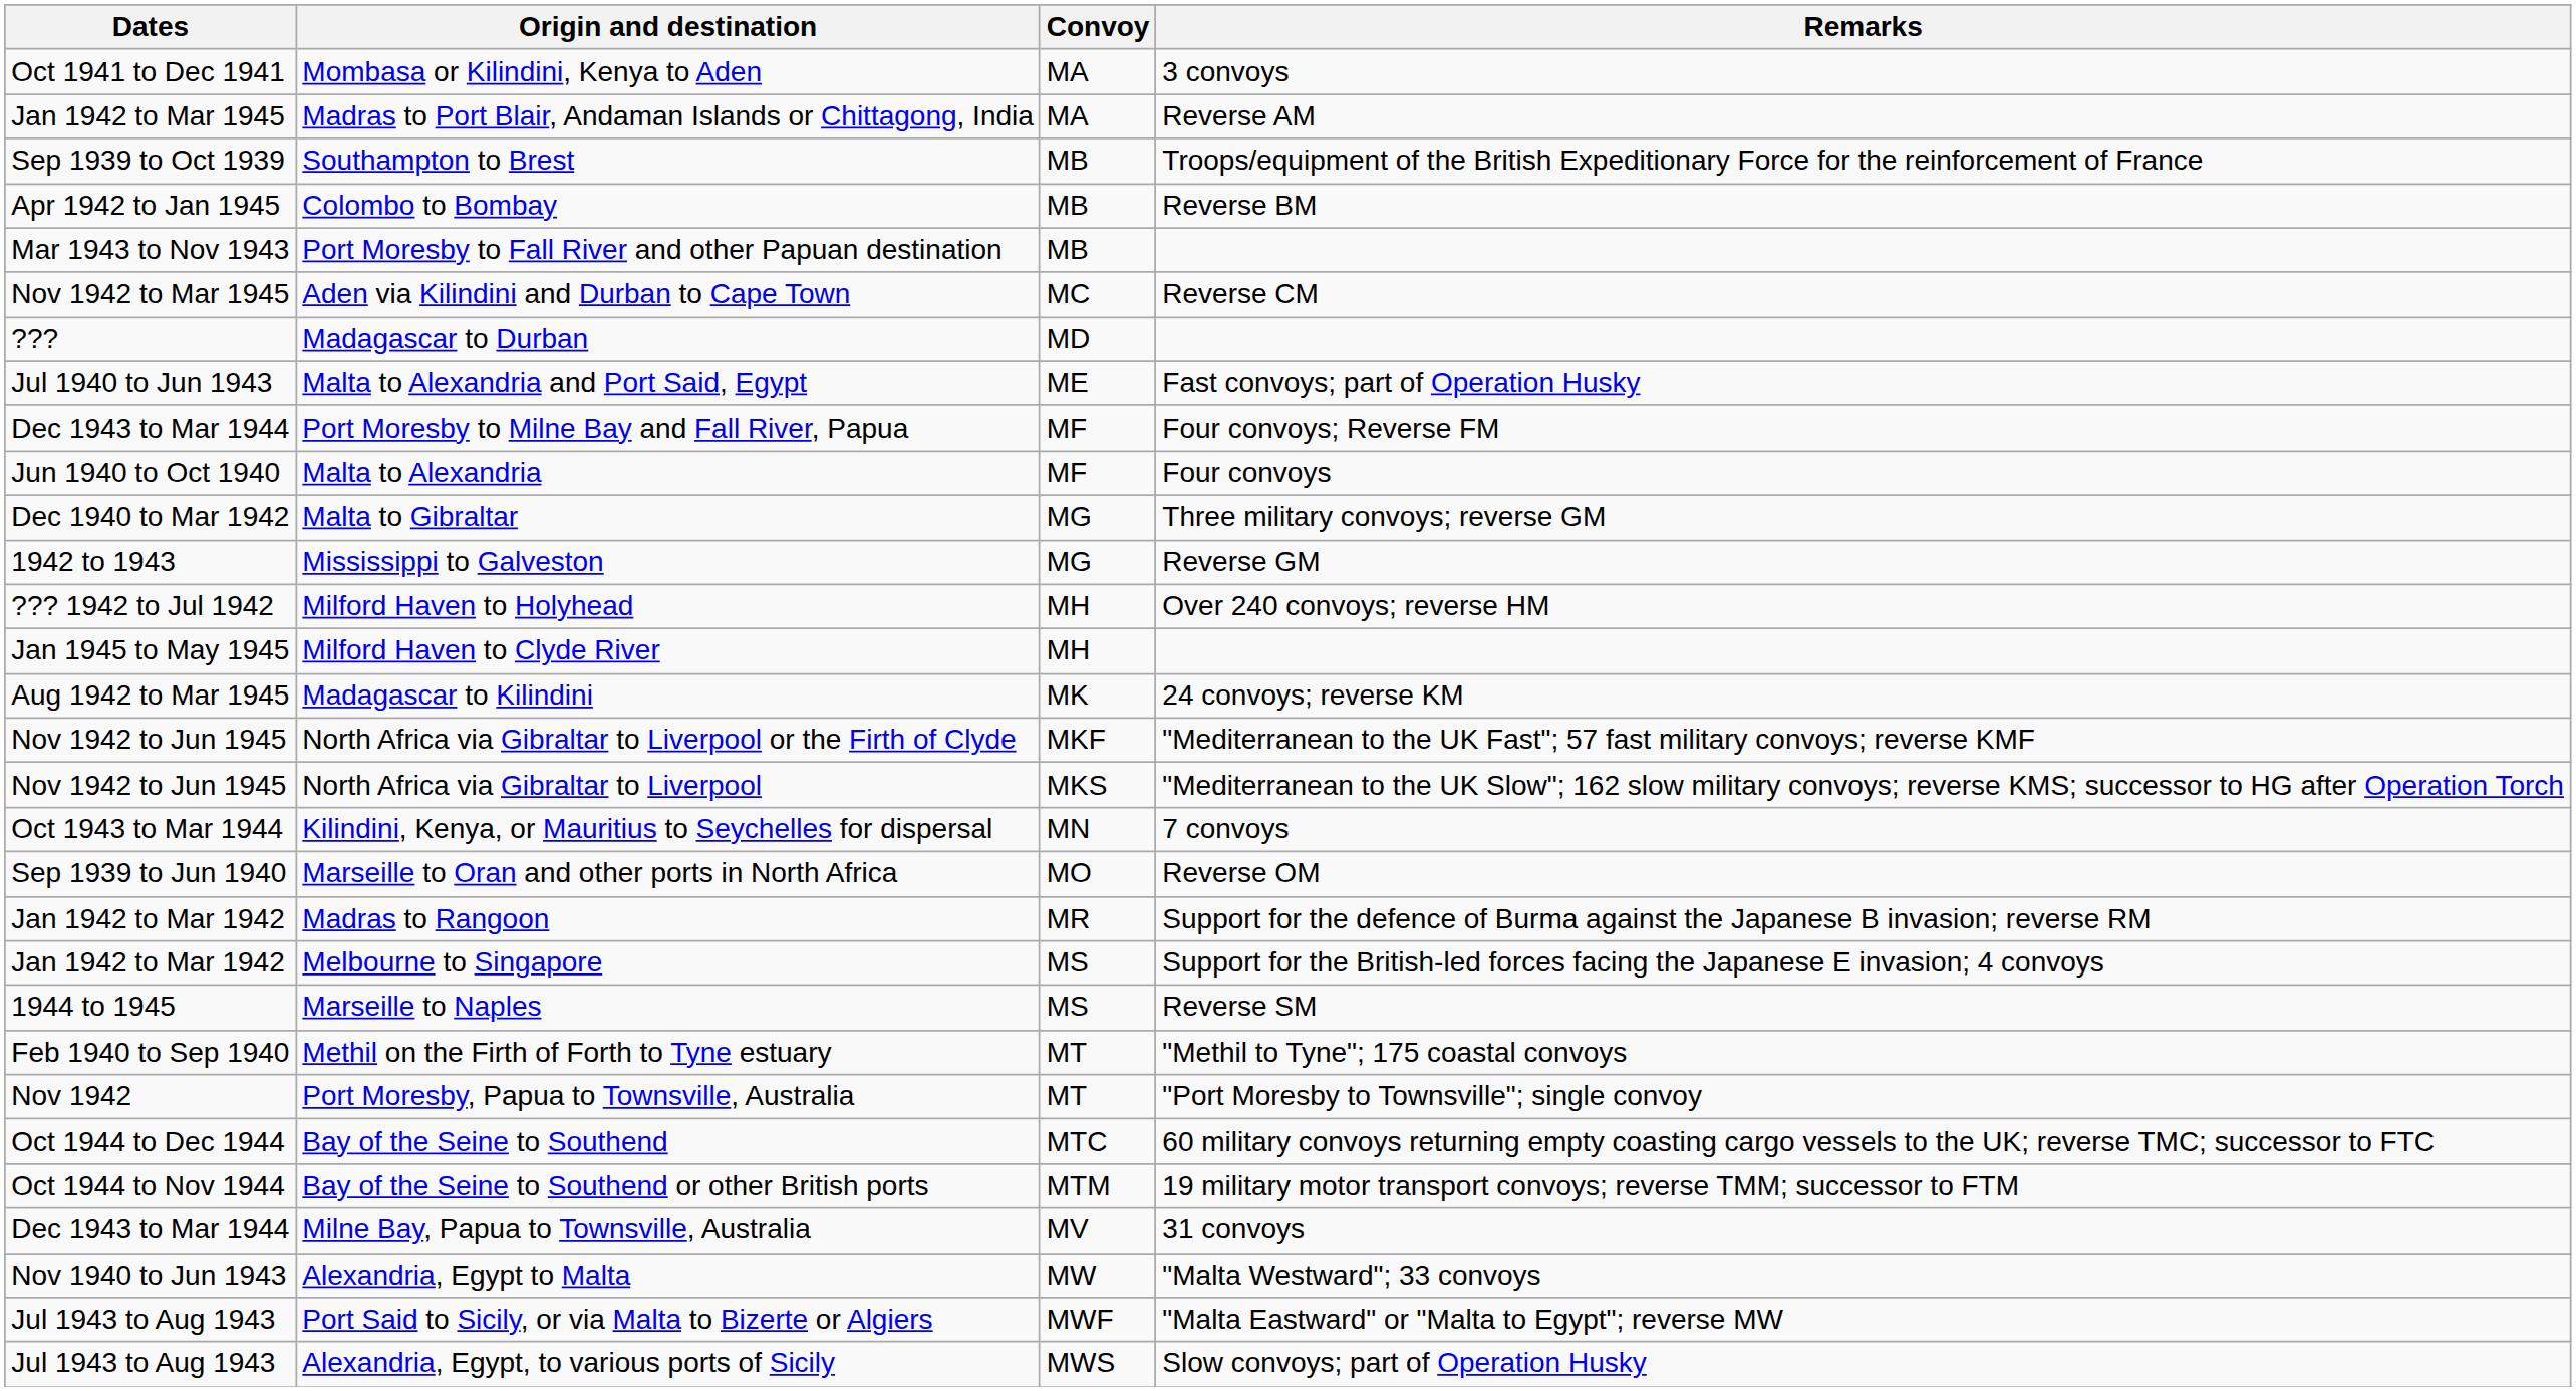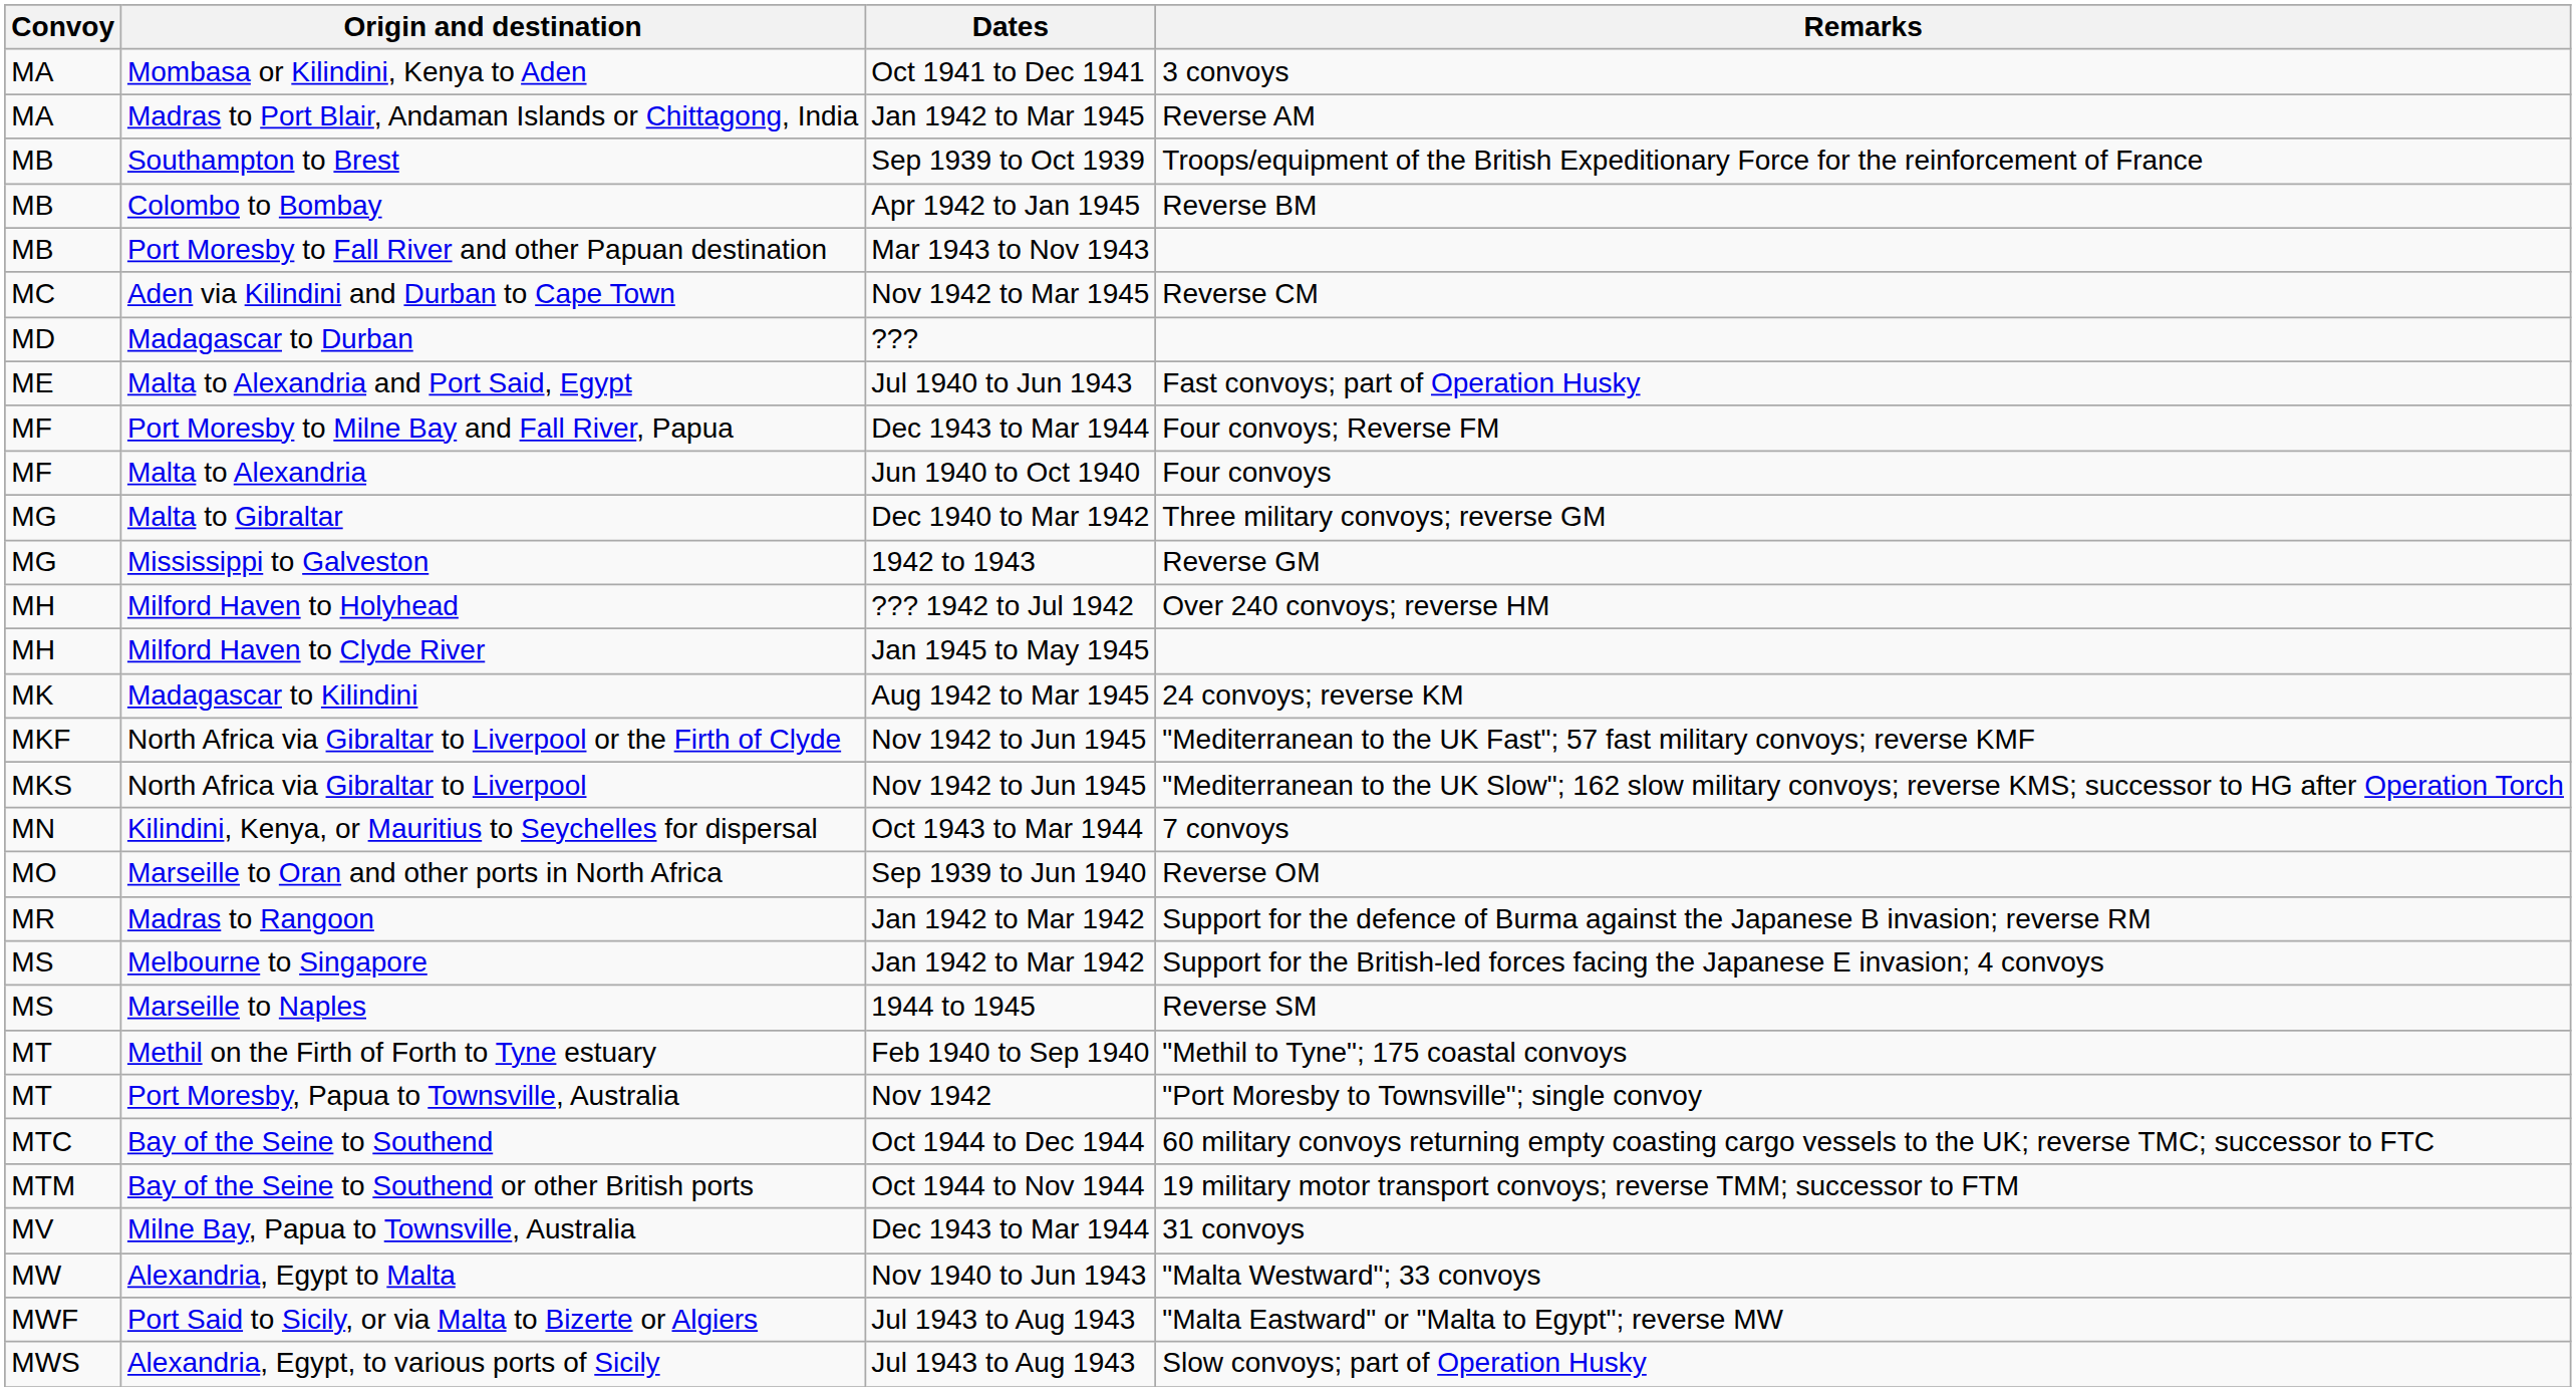columns swapped: Convoy <-> Dates
